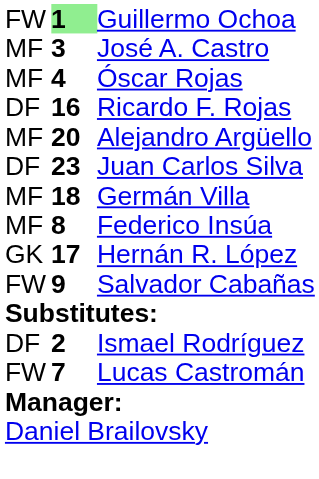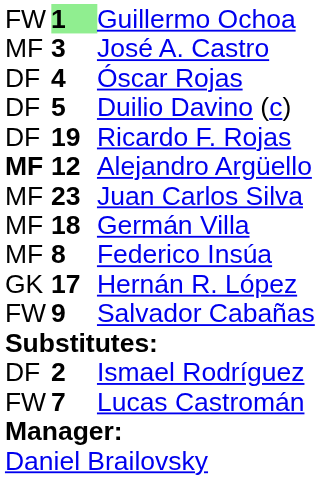Óscar Rojas | column 1: MF -> DF
+ row: DF | 5 | Duilio Davino (c)
Ricardo F. Rojas | column 2: 16 -> 19
Alejandro Argüello | column 1: normal -> bold
Alejandro Argüello | column 2: 20 -> 12
Juan Carlos Silva | column 1: DF -> MF
